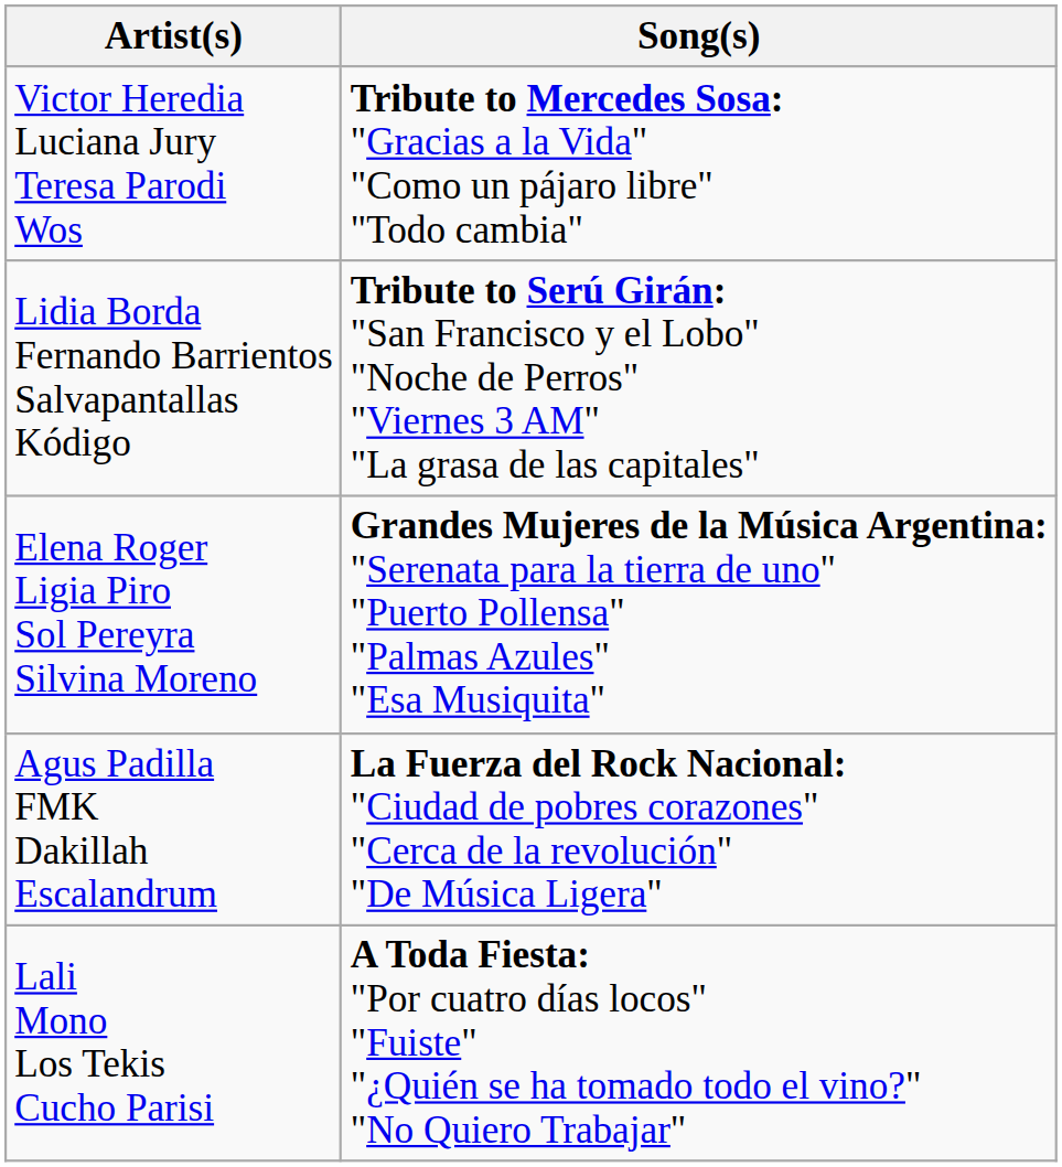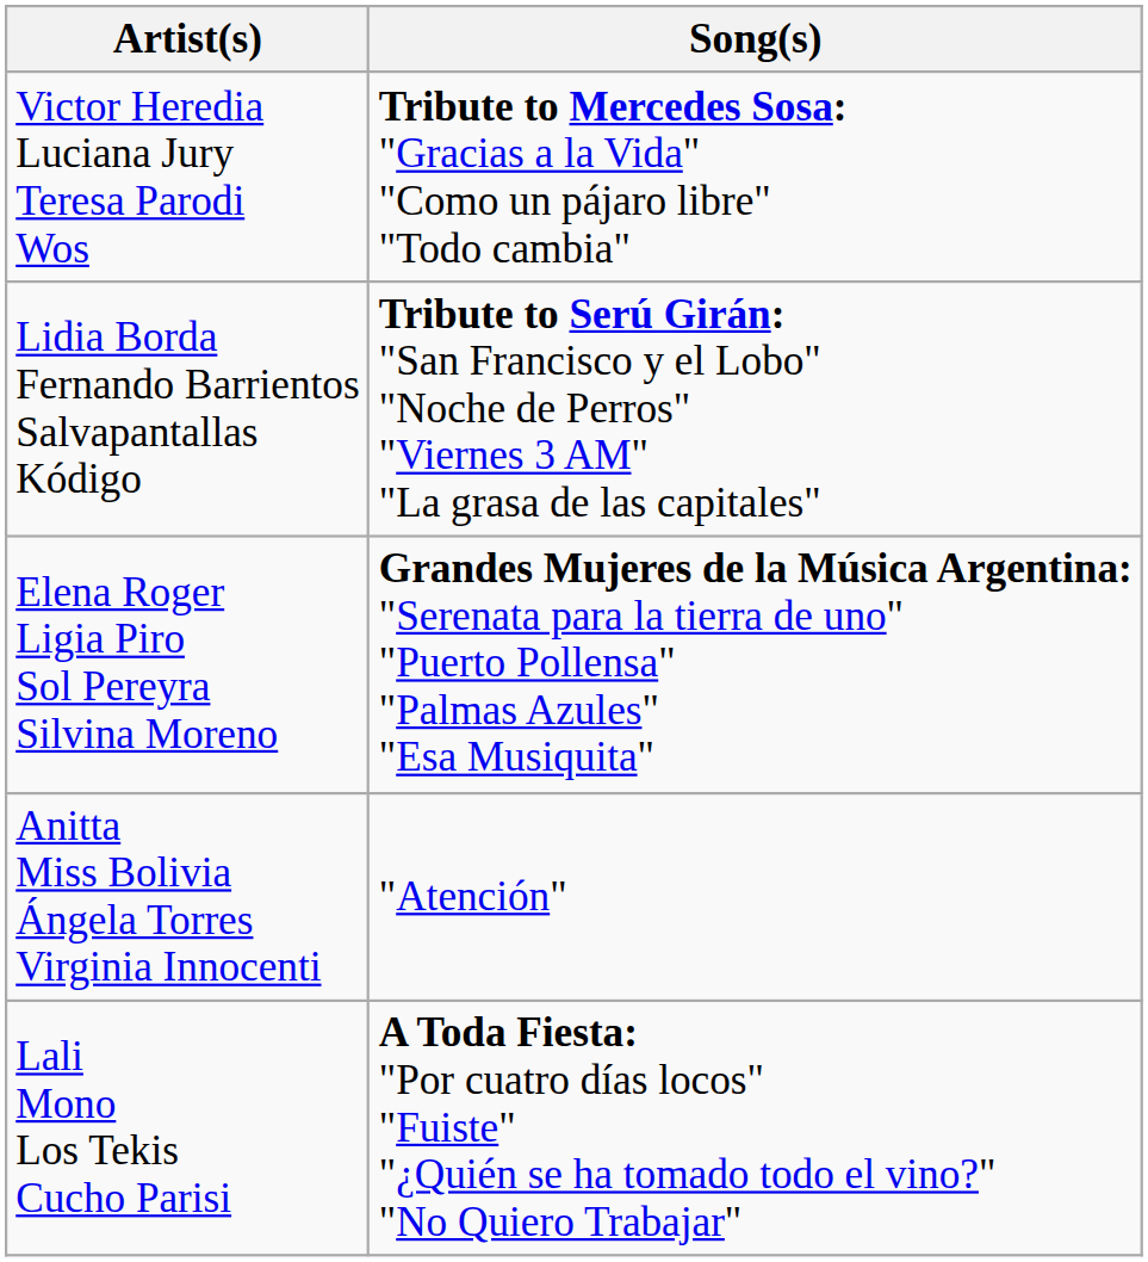+ row: Anitta Miss Bolivia Ángela Torres Virginia Innocenti | "Atención"
- row: Agus Padilla FMK Dakillah Escalandrum | La Fuerza del Rock Nacional: "Ciudad de pobres corazones" "Cerca de la revolución" "De Música Ligera"
